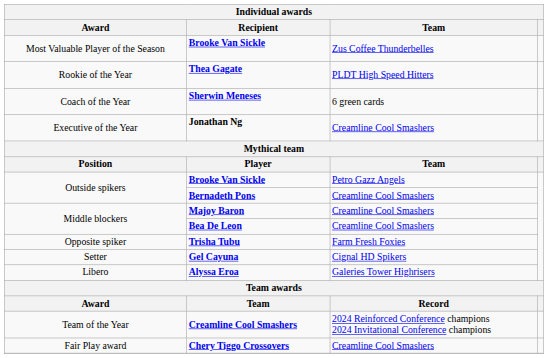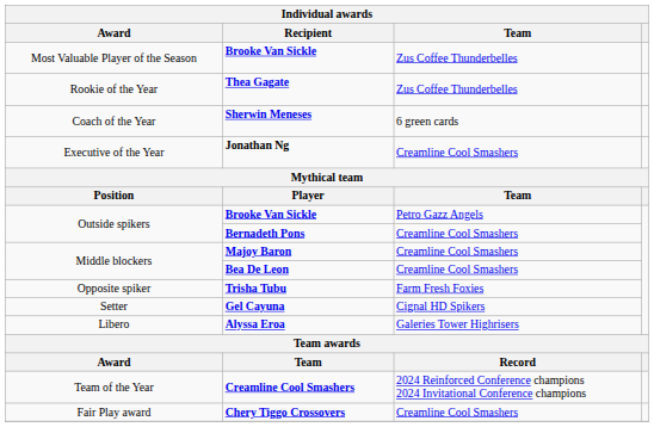Thea Gagate | Team: PLDT High Speed Hitters -> Zus Coffee Thunderbelles
